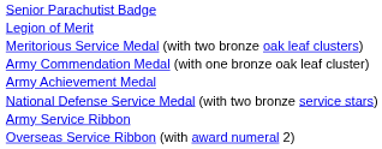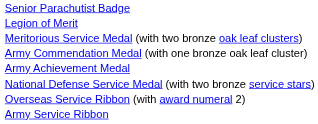rows swapped: Army Service Ribbon <-> Overseas Service Ribbon (with award numeral 2)
